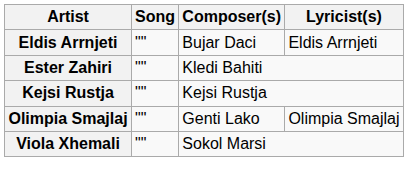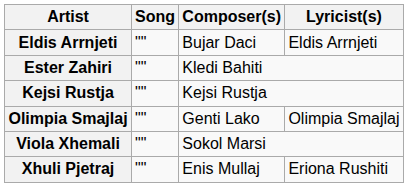+ row: Xhuli Pjetraj | "" | Enis Mullaj | Eriona Rushiti
